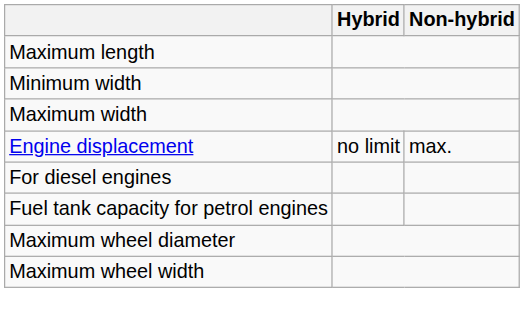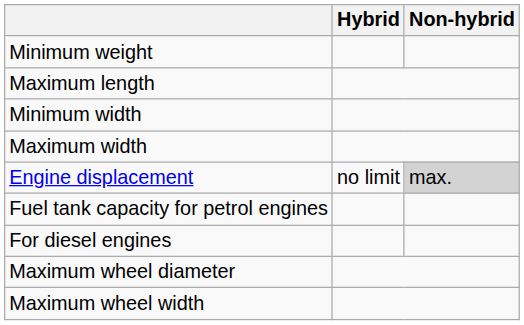+ row: Minimum weight
Engine displacement | Non-hybrid: no background -> lightgrey background
rows swapped: Fuel tank capacity for petrol engines <-> For diesel engines
